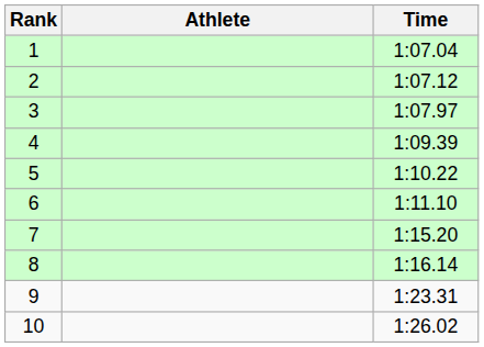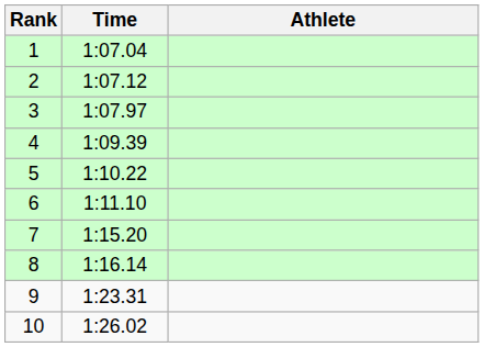columns swapped: Athlete <-> Time
